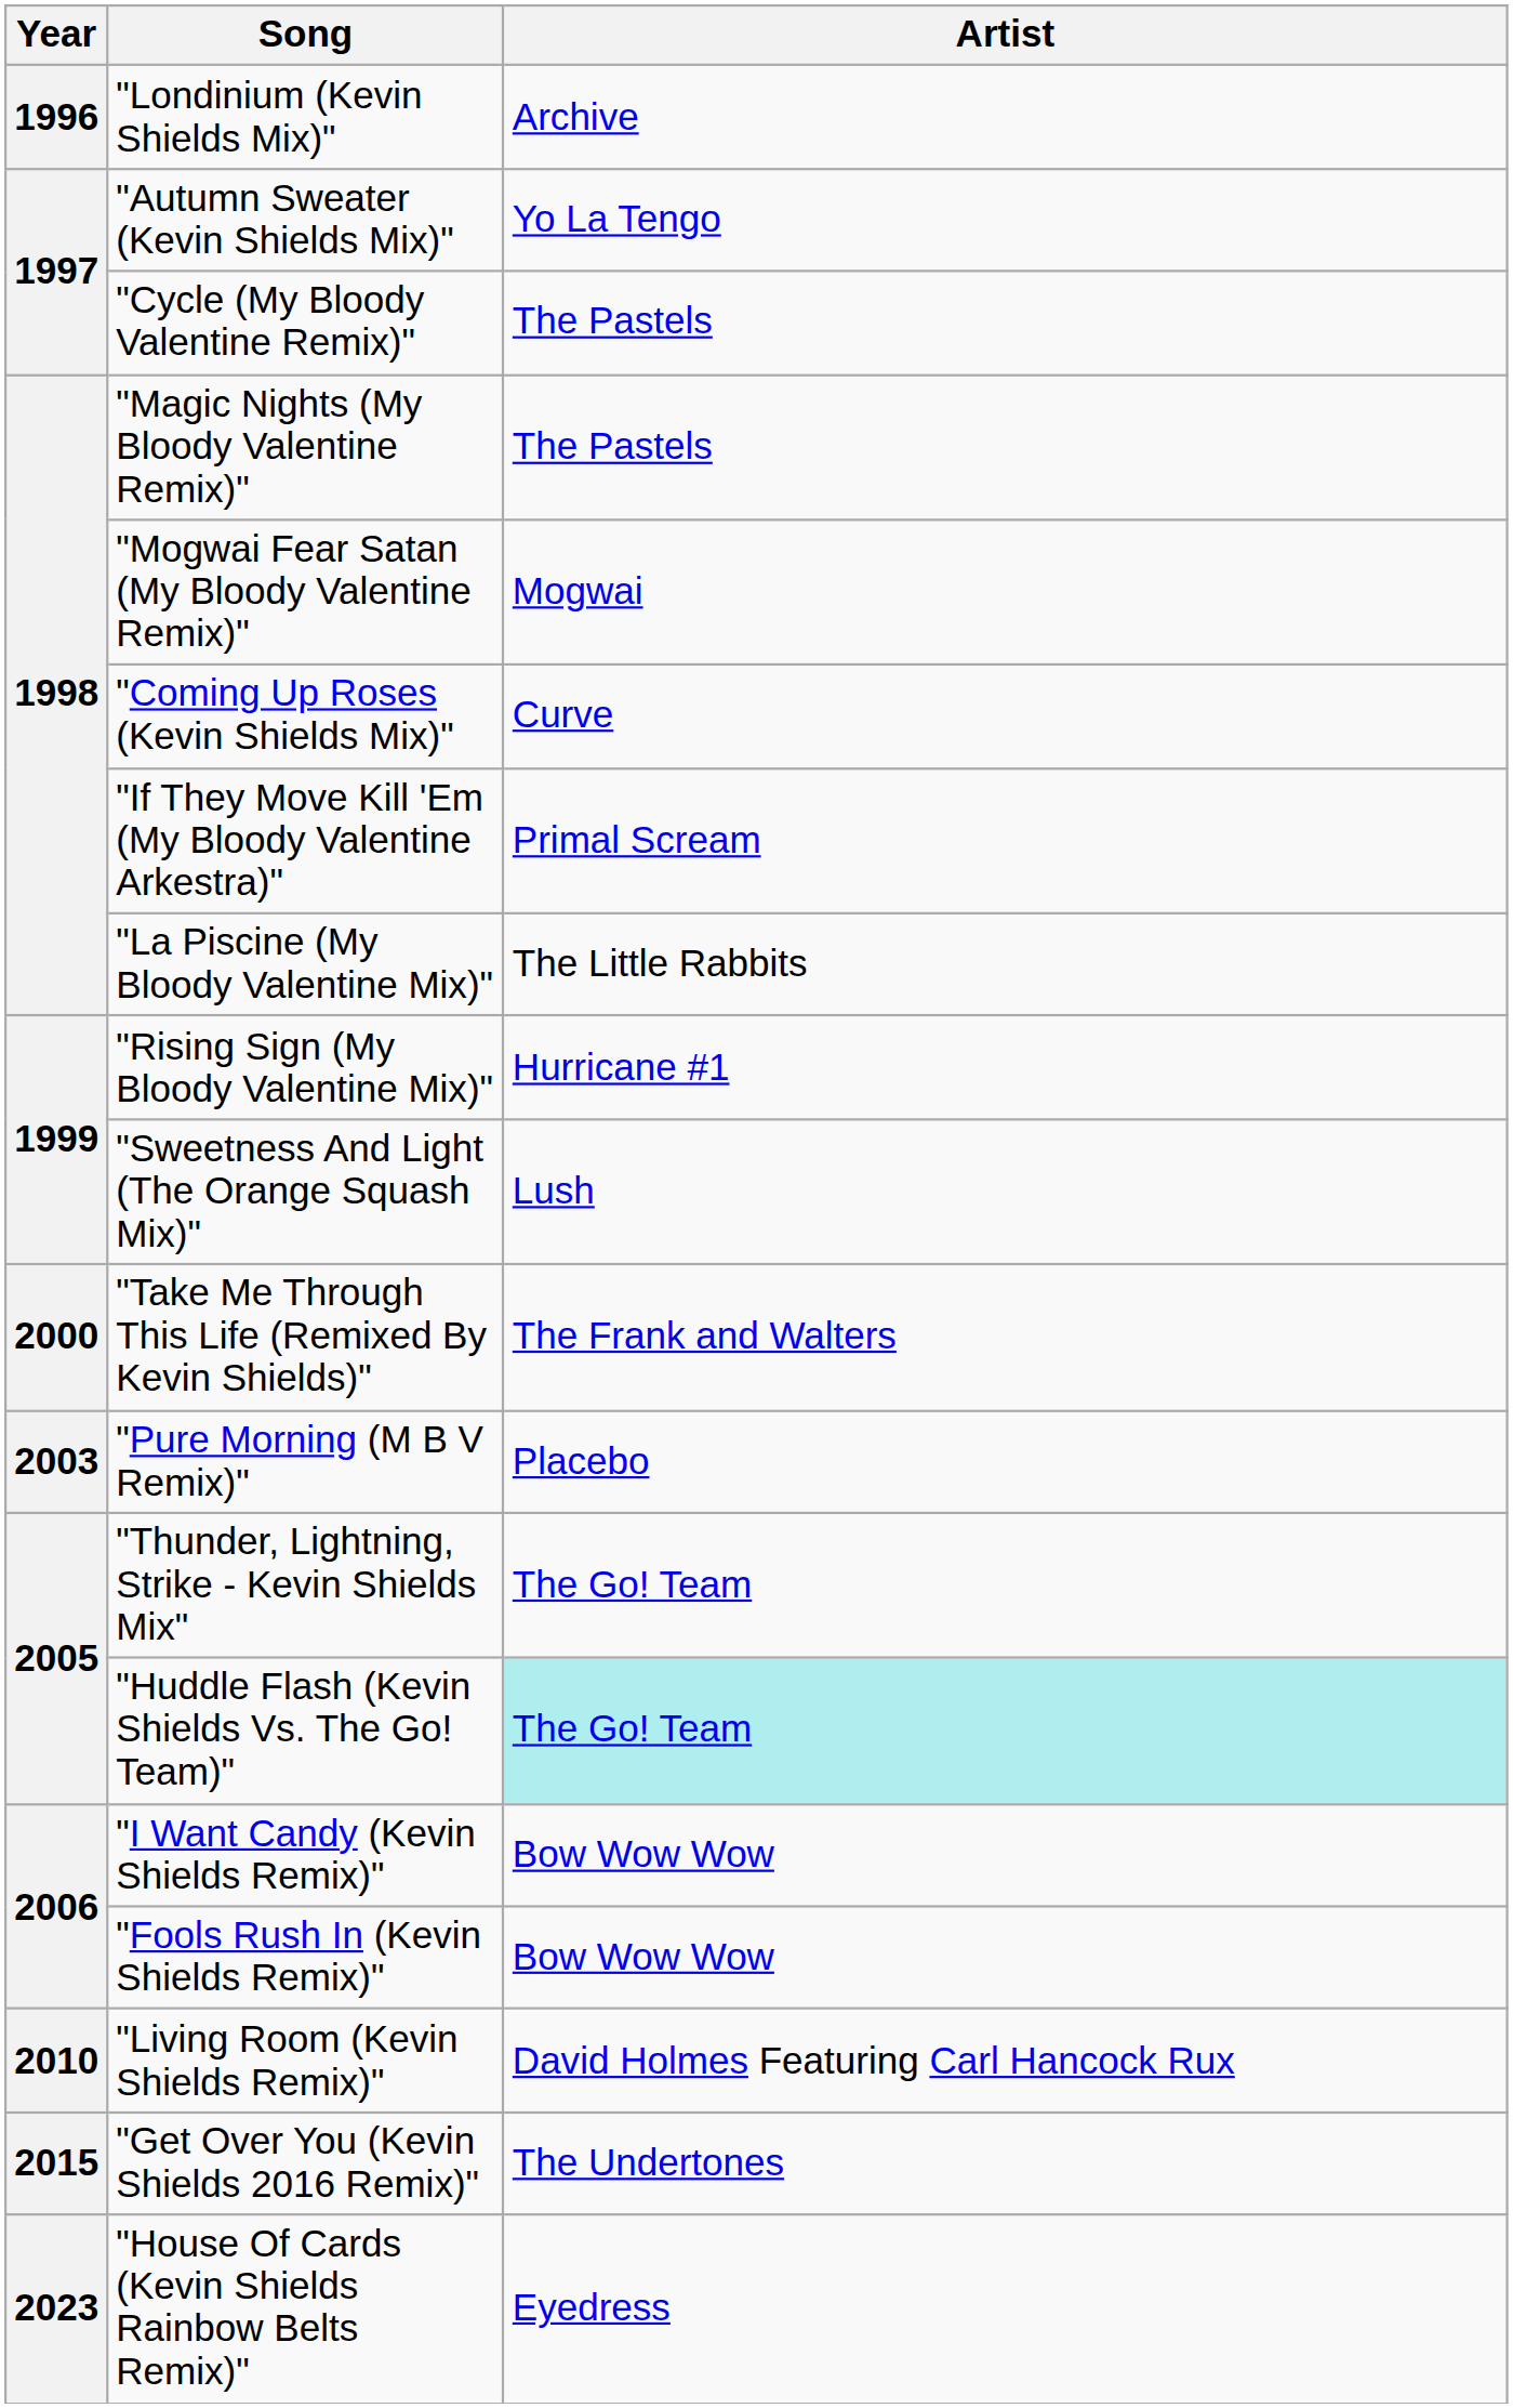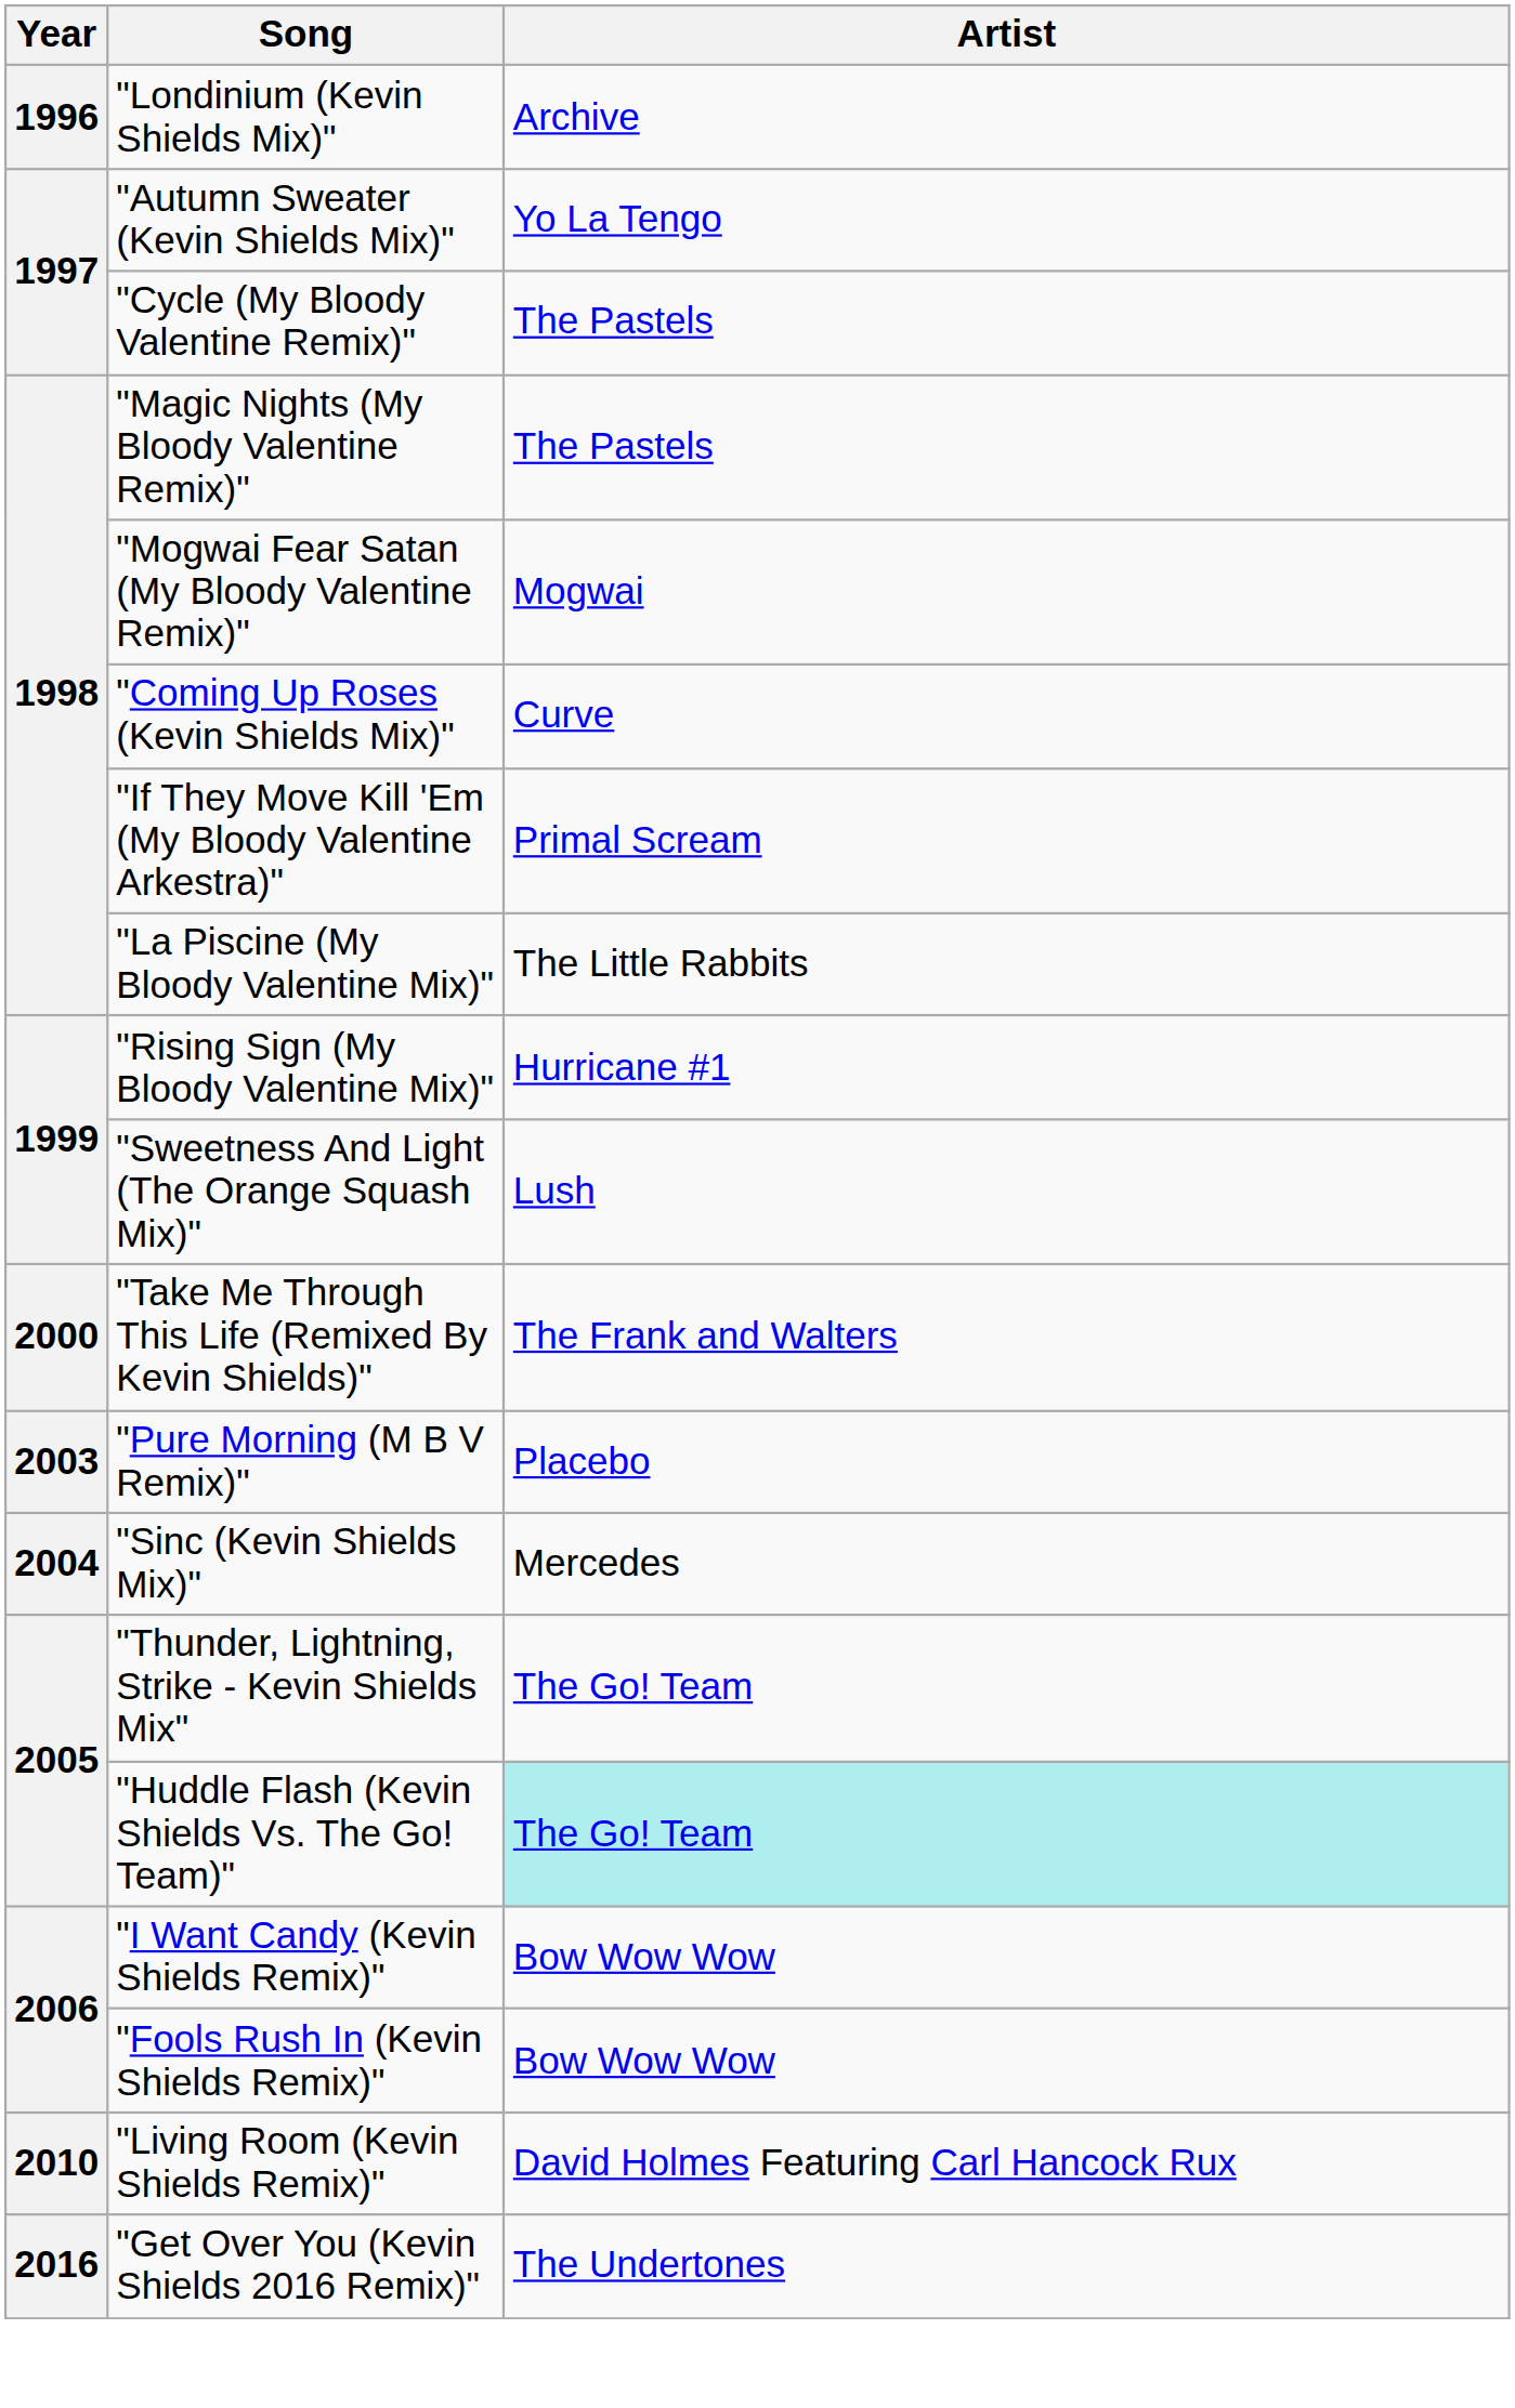+ row: 2004 | "Sinc (Kevin Shields Mix)" | Mercedes
"Get Over You (Kevin Shields 2016 Remix)" | Year: 2015 -> 2016
- row: 2023 | "House Of Cards (Kevin Shields Rainbow Belts Remix)" | Eyedress
